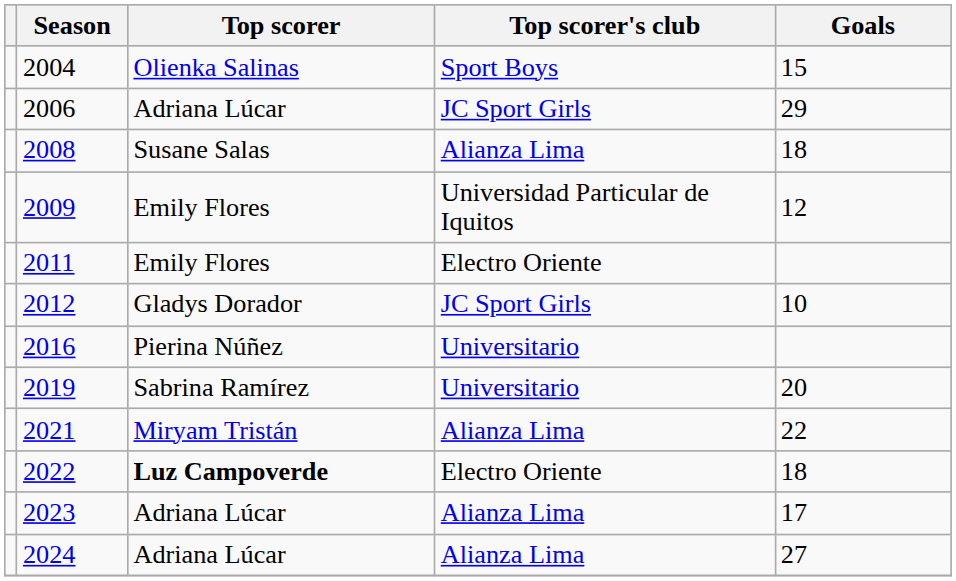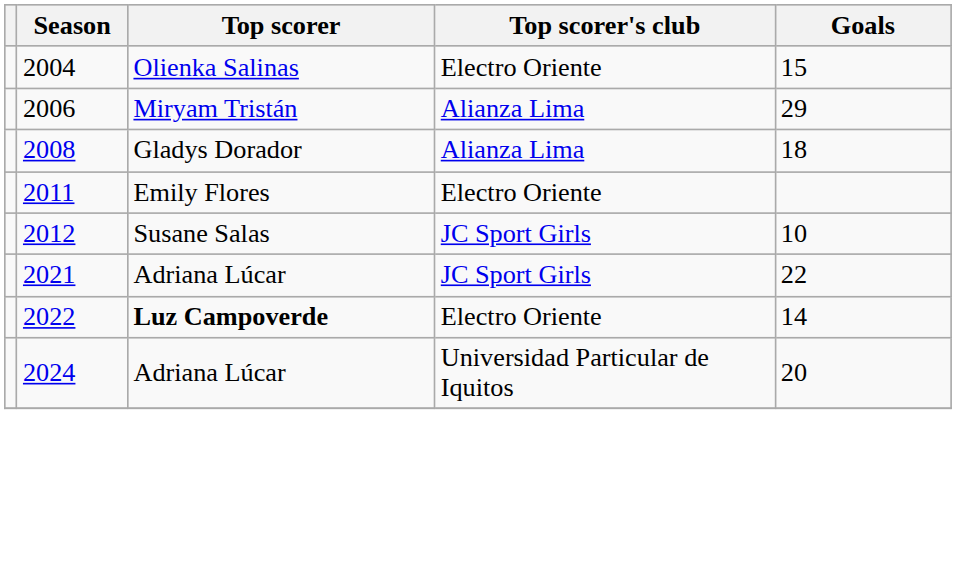2004 | Top scorer's club: Sport Boys -> Electro Oriente
2006 | Top scorer: Adriana Lúcar -> Miryam Tristán
2006 | Top scorer's club: JC Sport Girls -> Alianza Lima
2008 | Top scorer: Susane Salas -> Gladys Dorador
- row: 2009 | Emily Flores | Universidad Particular de Iquitos | 12
2012 | Top scorer: Gladys Dorador -> Susane Salas
- row: 2016 | Pierina Núñez | Universitario
- row: 2019 | Sabrina Ramírez | Universitario | 20
2021 | Top scorer: Miryam Tristán -> Adriana Lúcar
2021 | Top scorer's club: Alianza Lima -> JC Sport Girls
2022 | Goals: 18 -> 14
- row: 2023 | Adriana Lúcar | Alianza Lima | 17
2024 | Top scorer's club: Alianza Lima -> Universidad Particular de Iquitos
2024 | Goals: 27 -> 20
